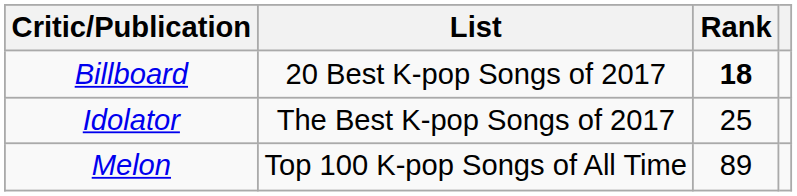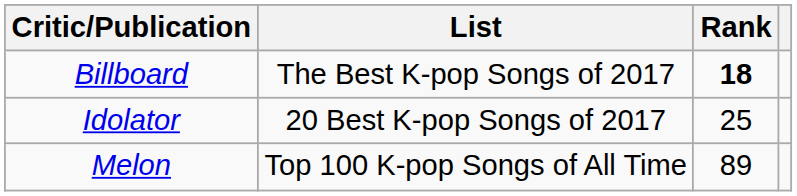Billboard | List: 20 Best K-pop Songs of 2017 -> The Best K-pop Songs of 2017
Idolator | List: The Best K-pop Songs of 2017 -> 20 Best K-pop Songs of 2017
